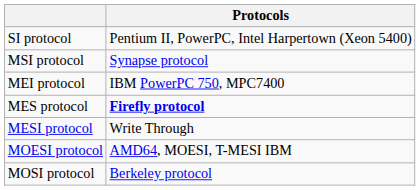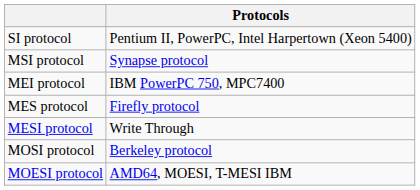MES protocol | Protocols: bold -> normal
rows swapped: MOSI protocol <-> MOESI protocol
